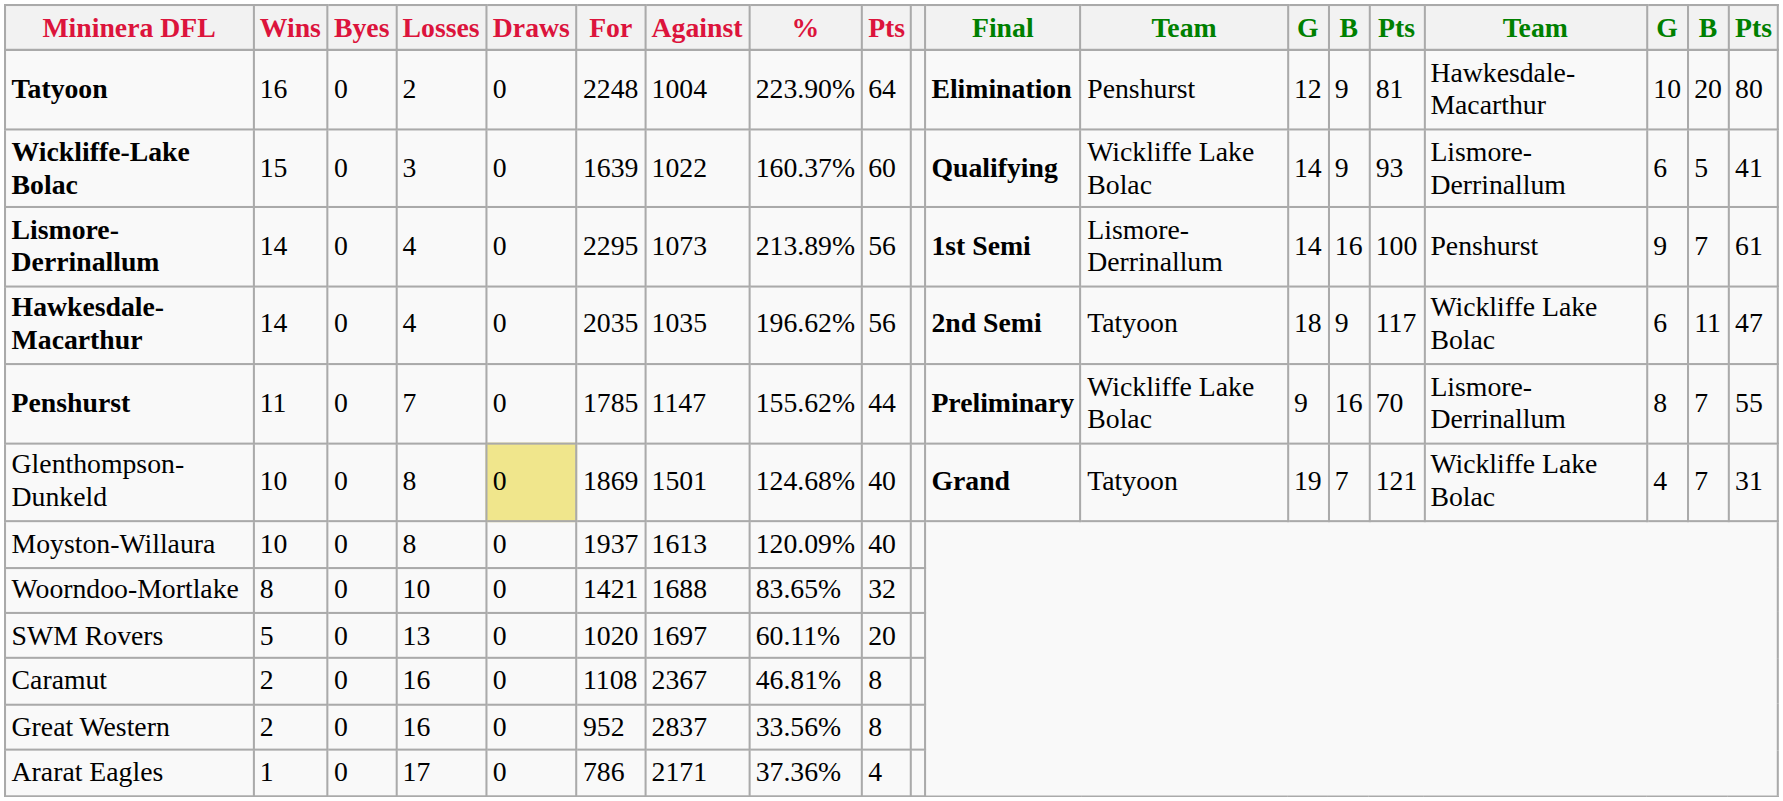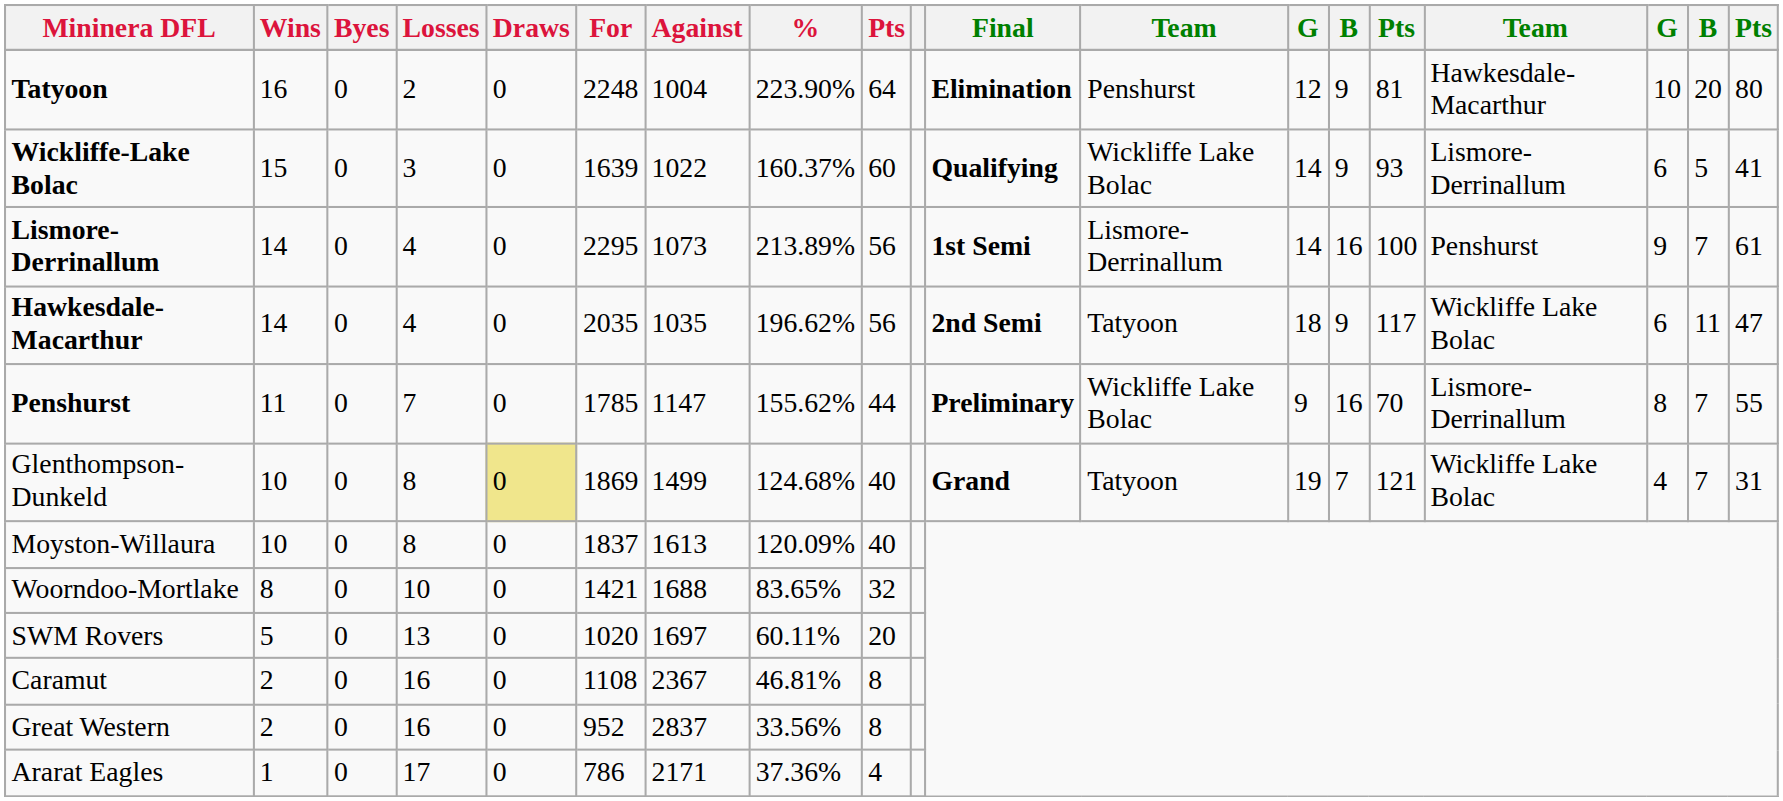Glenthompson-Dunkeld | Against: 1501 -> 1499
Moyston-Willaura | For: 1937 -> 1837
